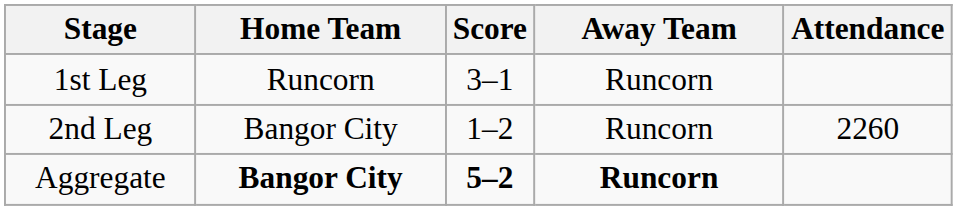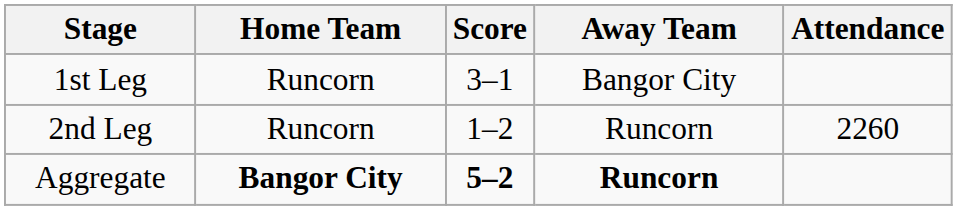1st Leg | Away Team: Runcorn -> Bangor City
2nd Leg | Home Team: Bangor City -> Runcorn
